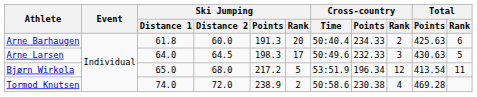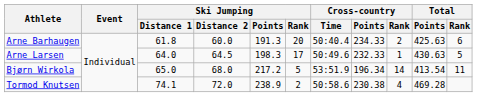Arne Larsen | Cross-country / Rank: 3 -> 1
Bjørn Wirkola | Cross-country / Rank: 12 -> 14
Tormod Knutsen | Ski Jumping / Distance 1: 74.0 -> 74.1
